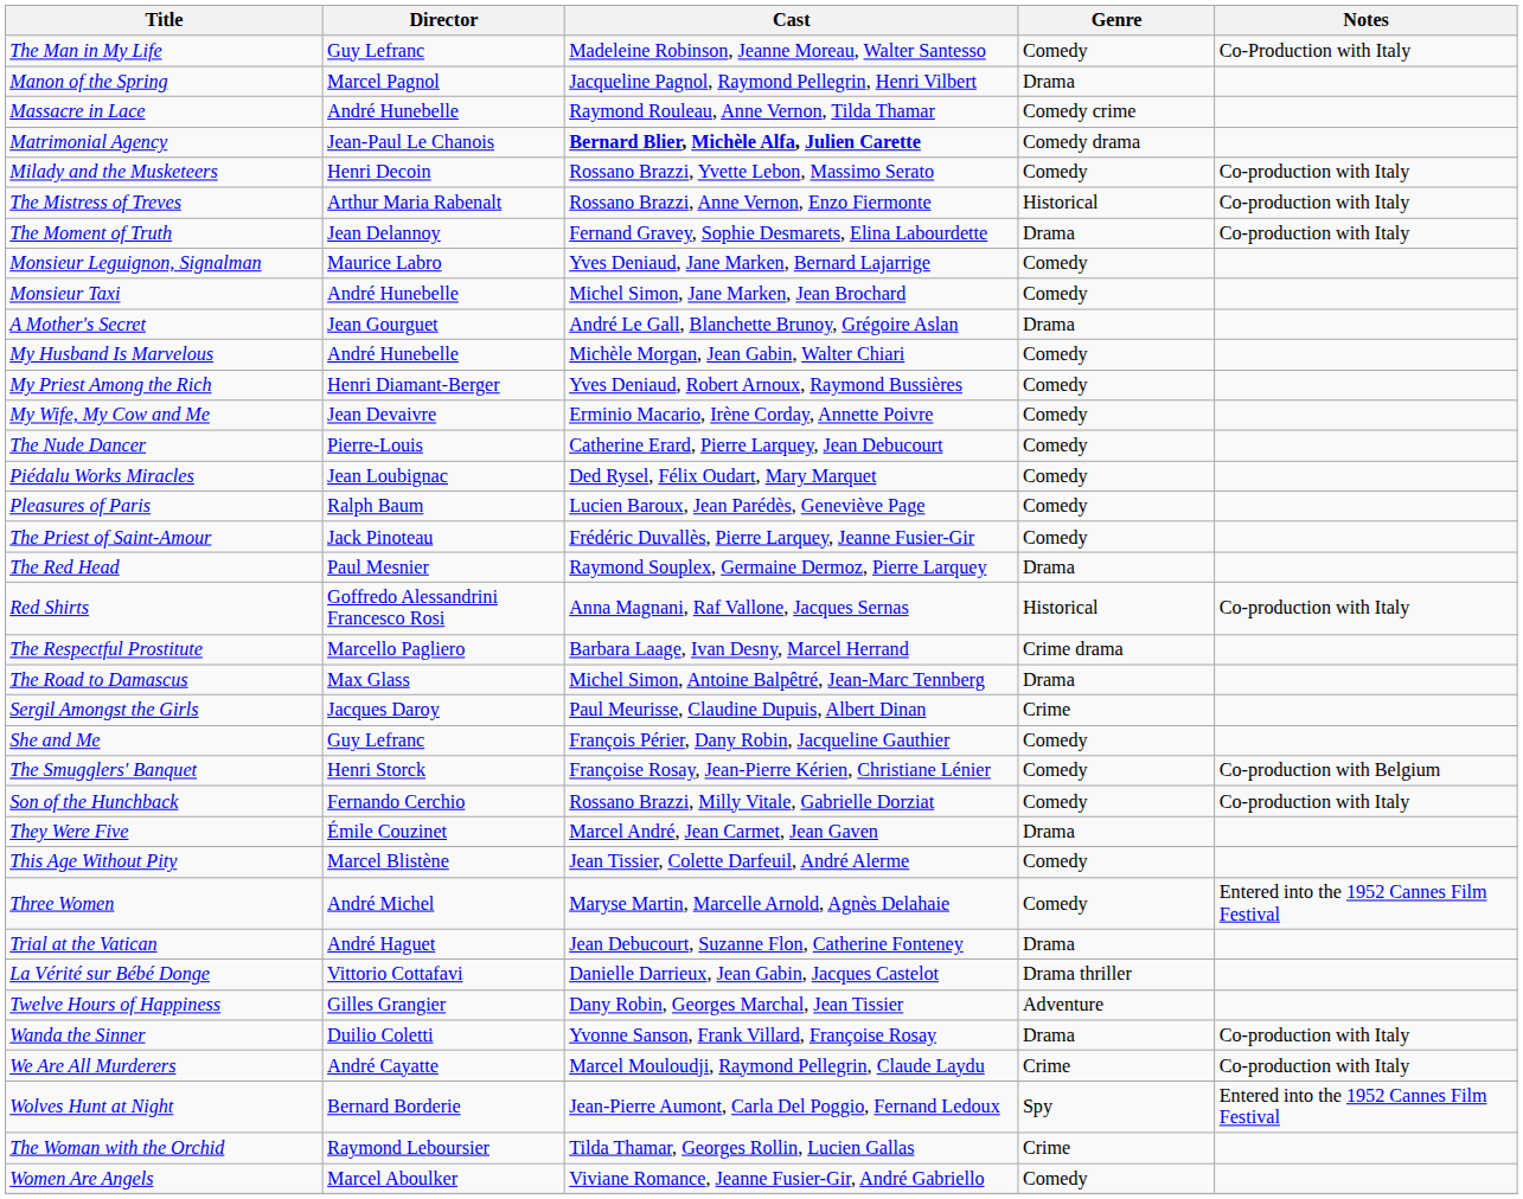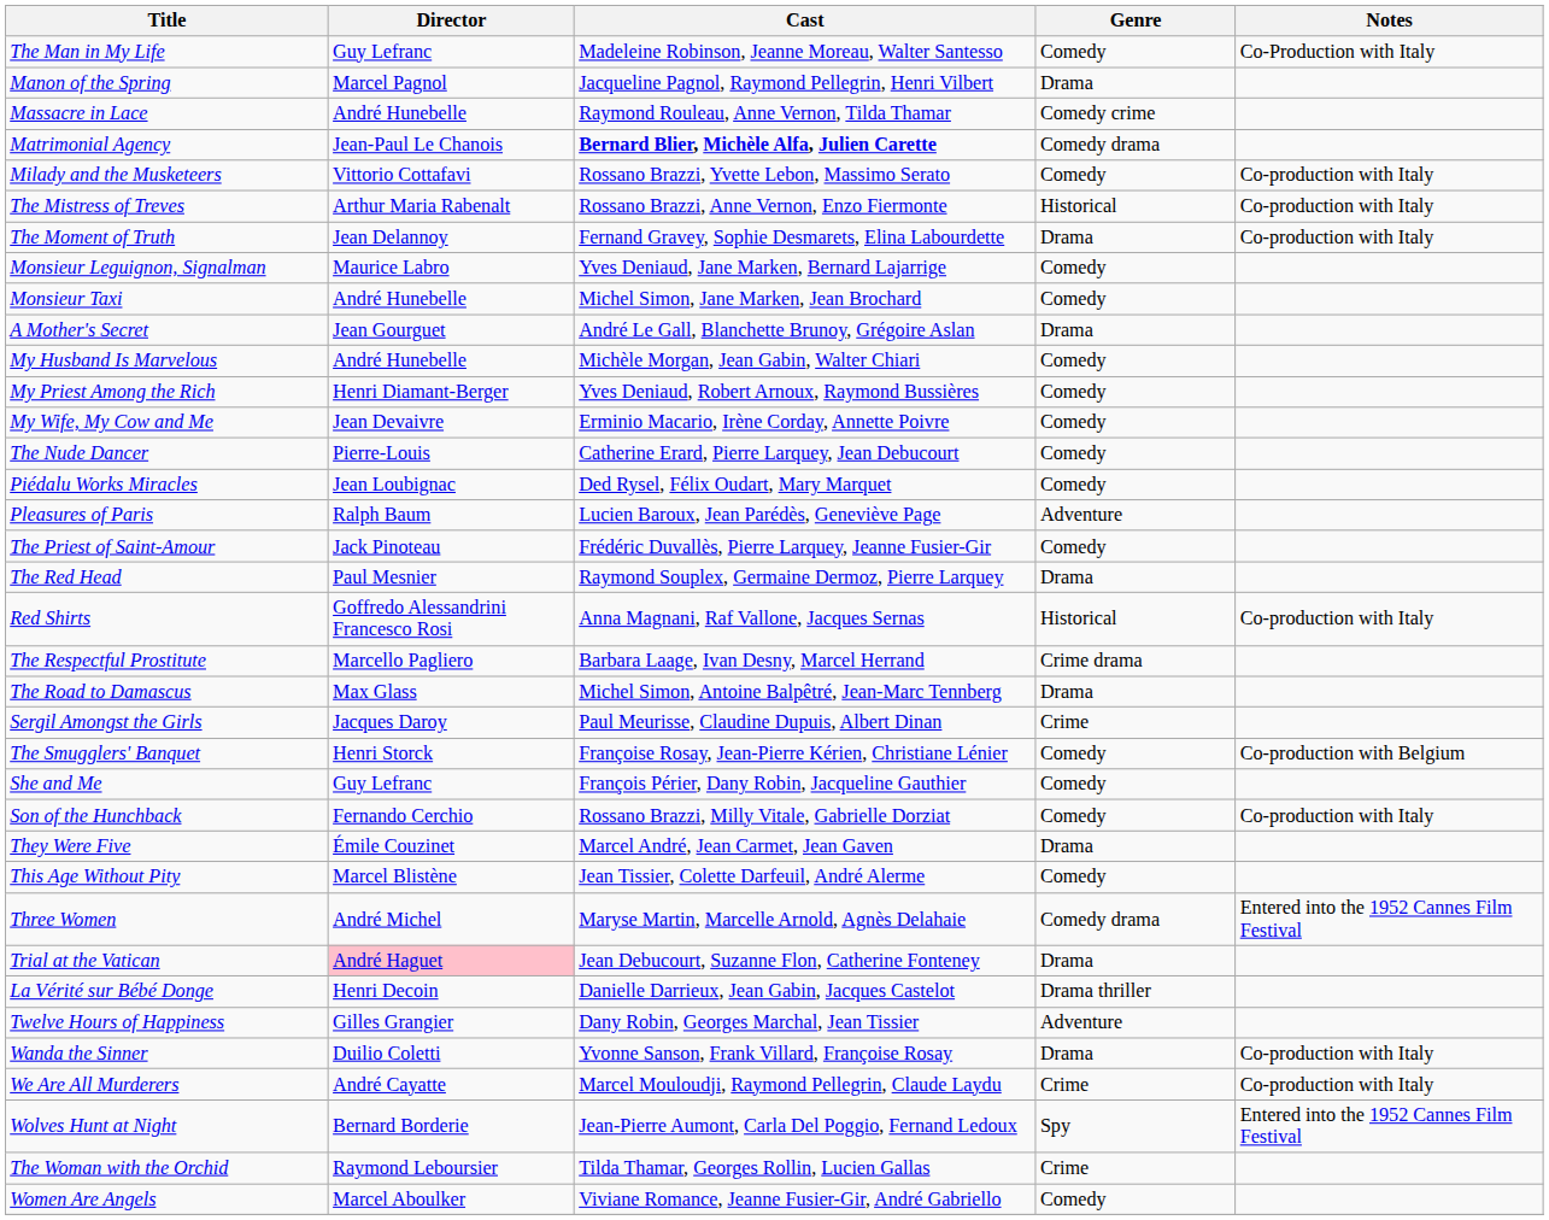Milady and the Musketeers | Director: Henri Decoin -> Vittorio Cottafavi
Pleasures of Paris | Genre: Comedy -> Adventure
rows swapped: She and Me <-> The Smugglers' Banquet
Three Women | Genre: Comedy -> Comedy drama
Trial at the Vatican | Director: no background -> pink background
La Vérité sur Bébé Donge | Director: Vittorio Cottafavi -> Henri Decoin
